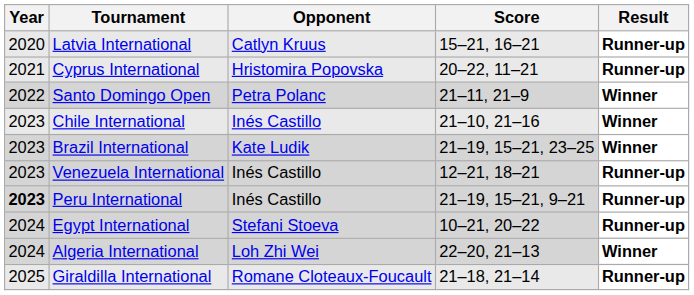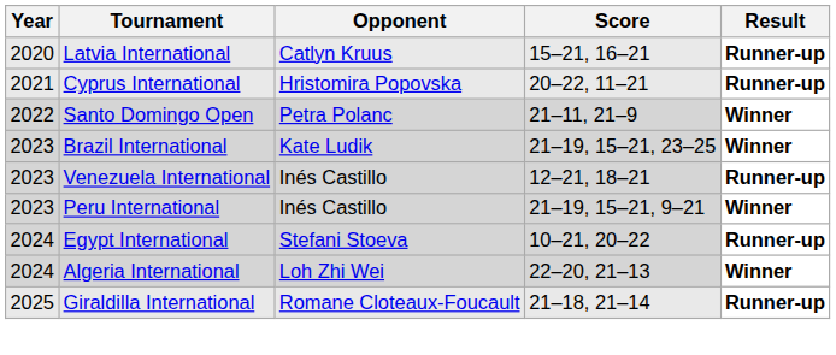- row: 2023 | Chile International | Inés Castillo | 21–10, 21–16 | Winner
Peru International | Year: bold -> normal
Peru International | Result: Runner-up -> Winner
